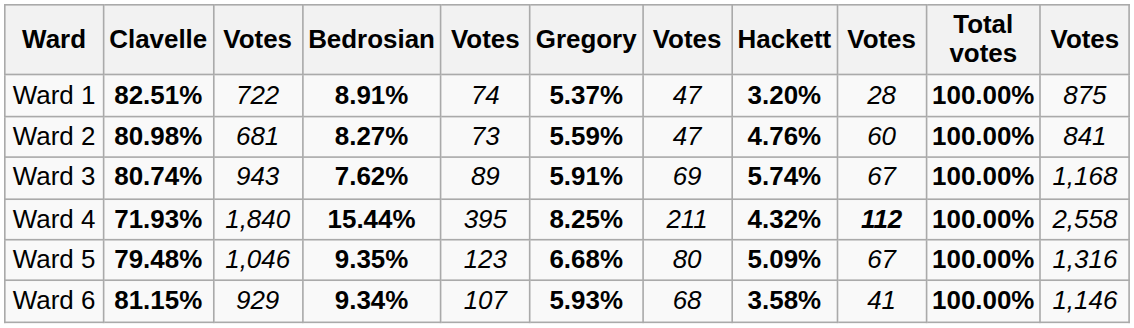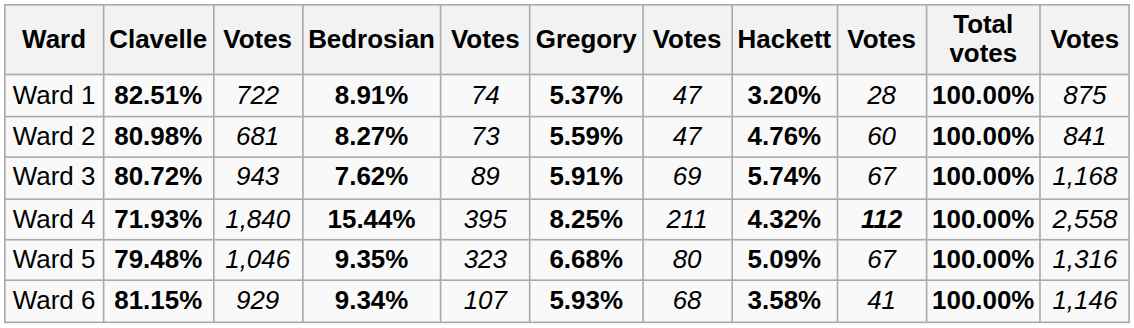Ward 3 | Clavelle: 80.74% -> 80.72%
Ward 5 | column 5: 123 -> 323
